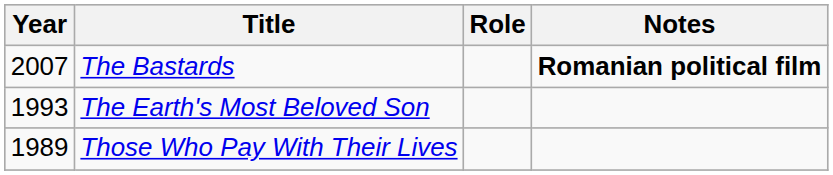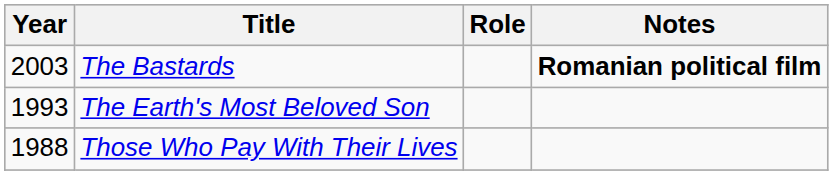The Bastards | Year: 2007 -> 2003
Those Who Pay With Their Lives | Year: 1989 -> 1988
